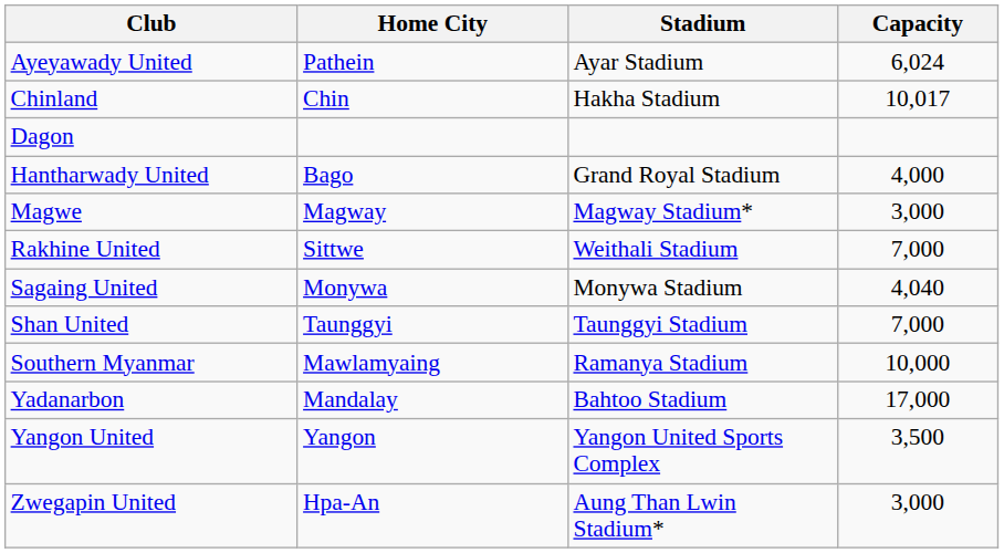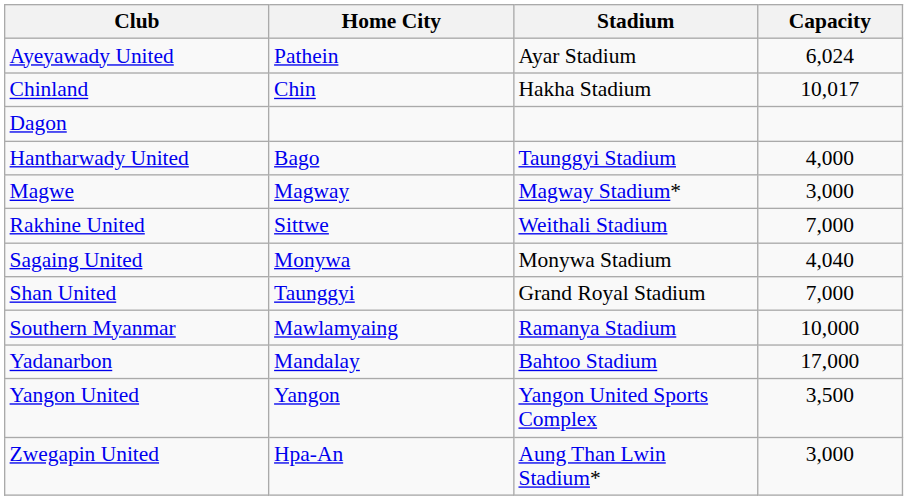Hantharwady United | Stadium: Grand Royal Stadium -> Taunggyi Stadium
Shan United | Stadium: Taunggyi Stadium -> Grand Royal Stadium
